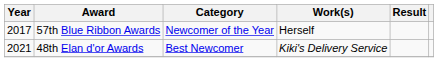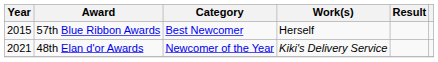57th Blue Ribbon Awards | Year: 2017 -> 2015
57th Blue Ribbon Awards | Category: Newcomer of the Year -> Best Newcomer
48th Elan d'or Awards | Category: Best Newcomer -> Newcomer of the Year
